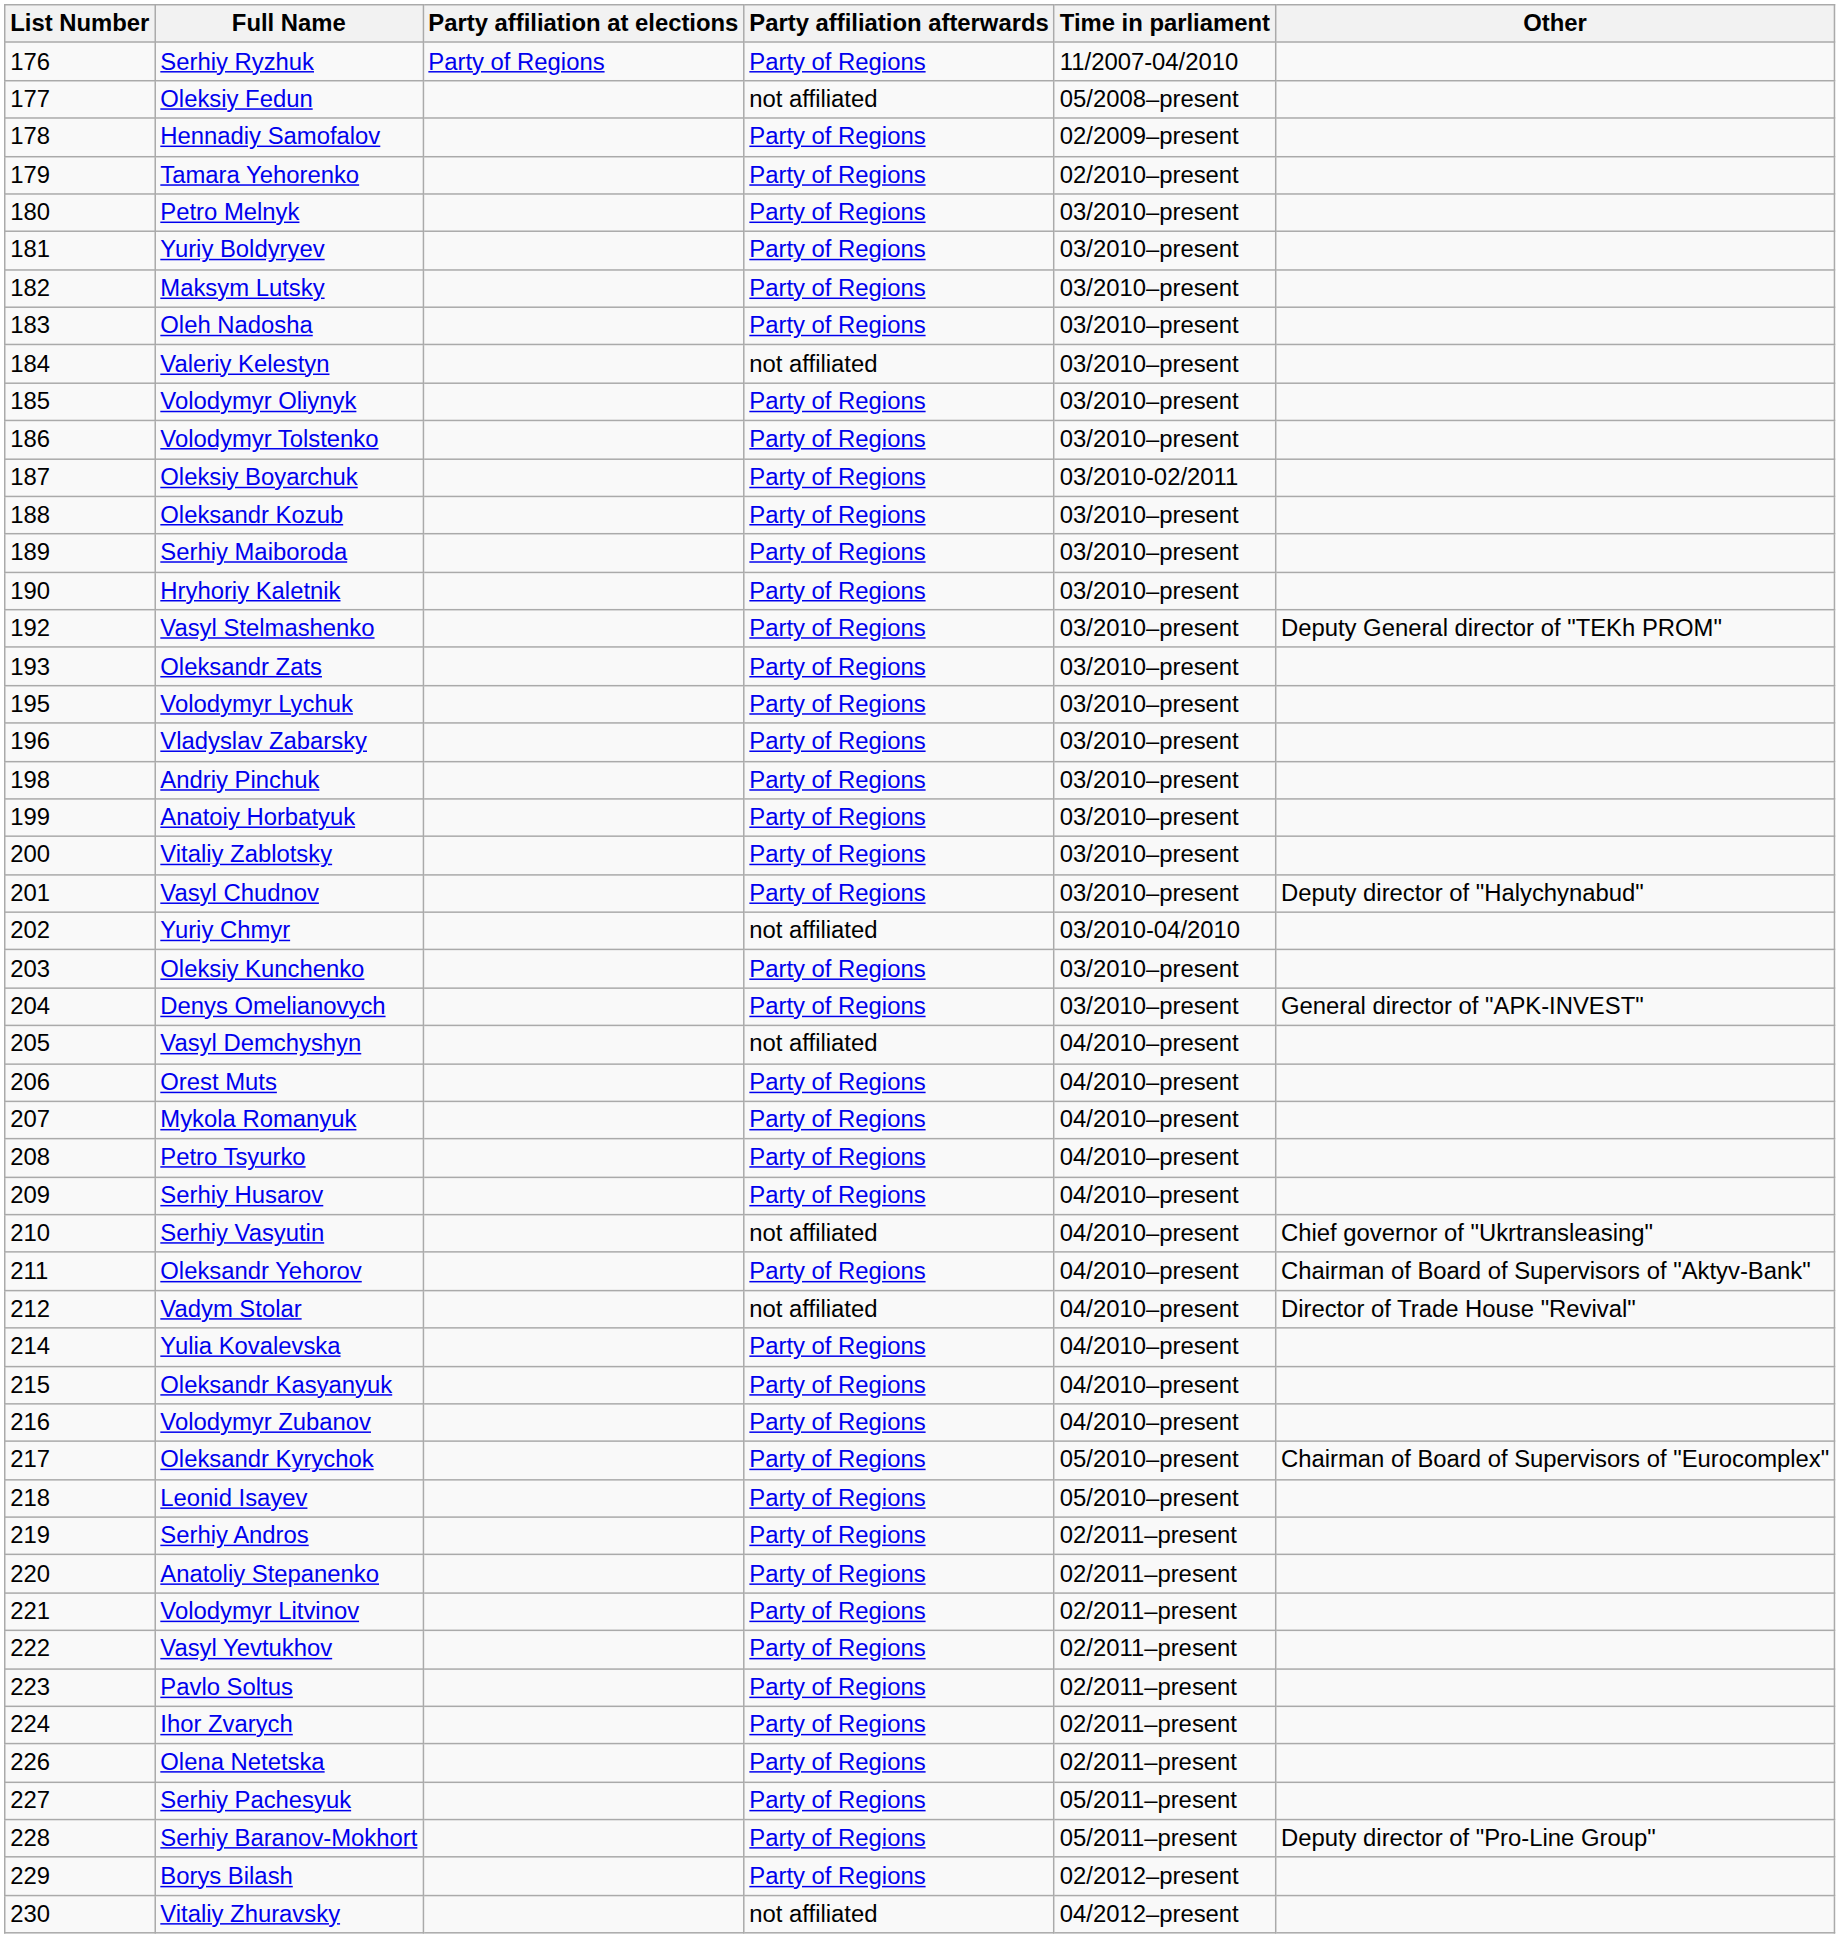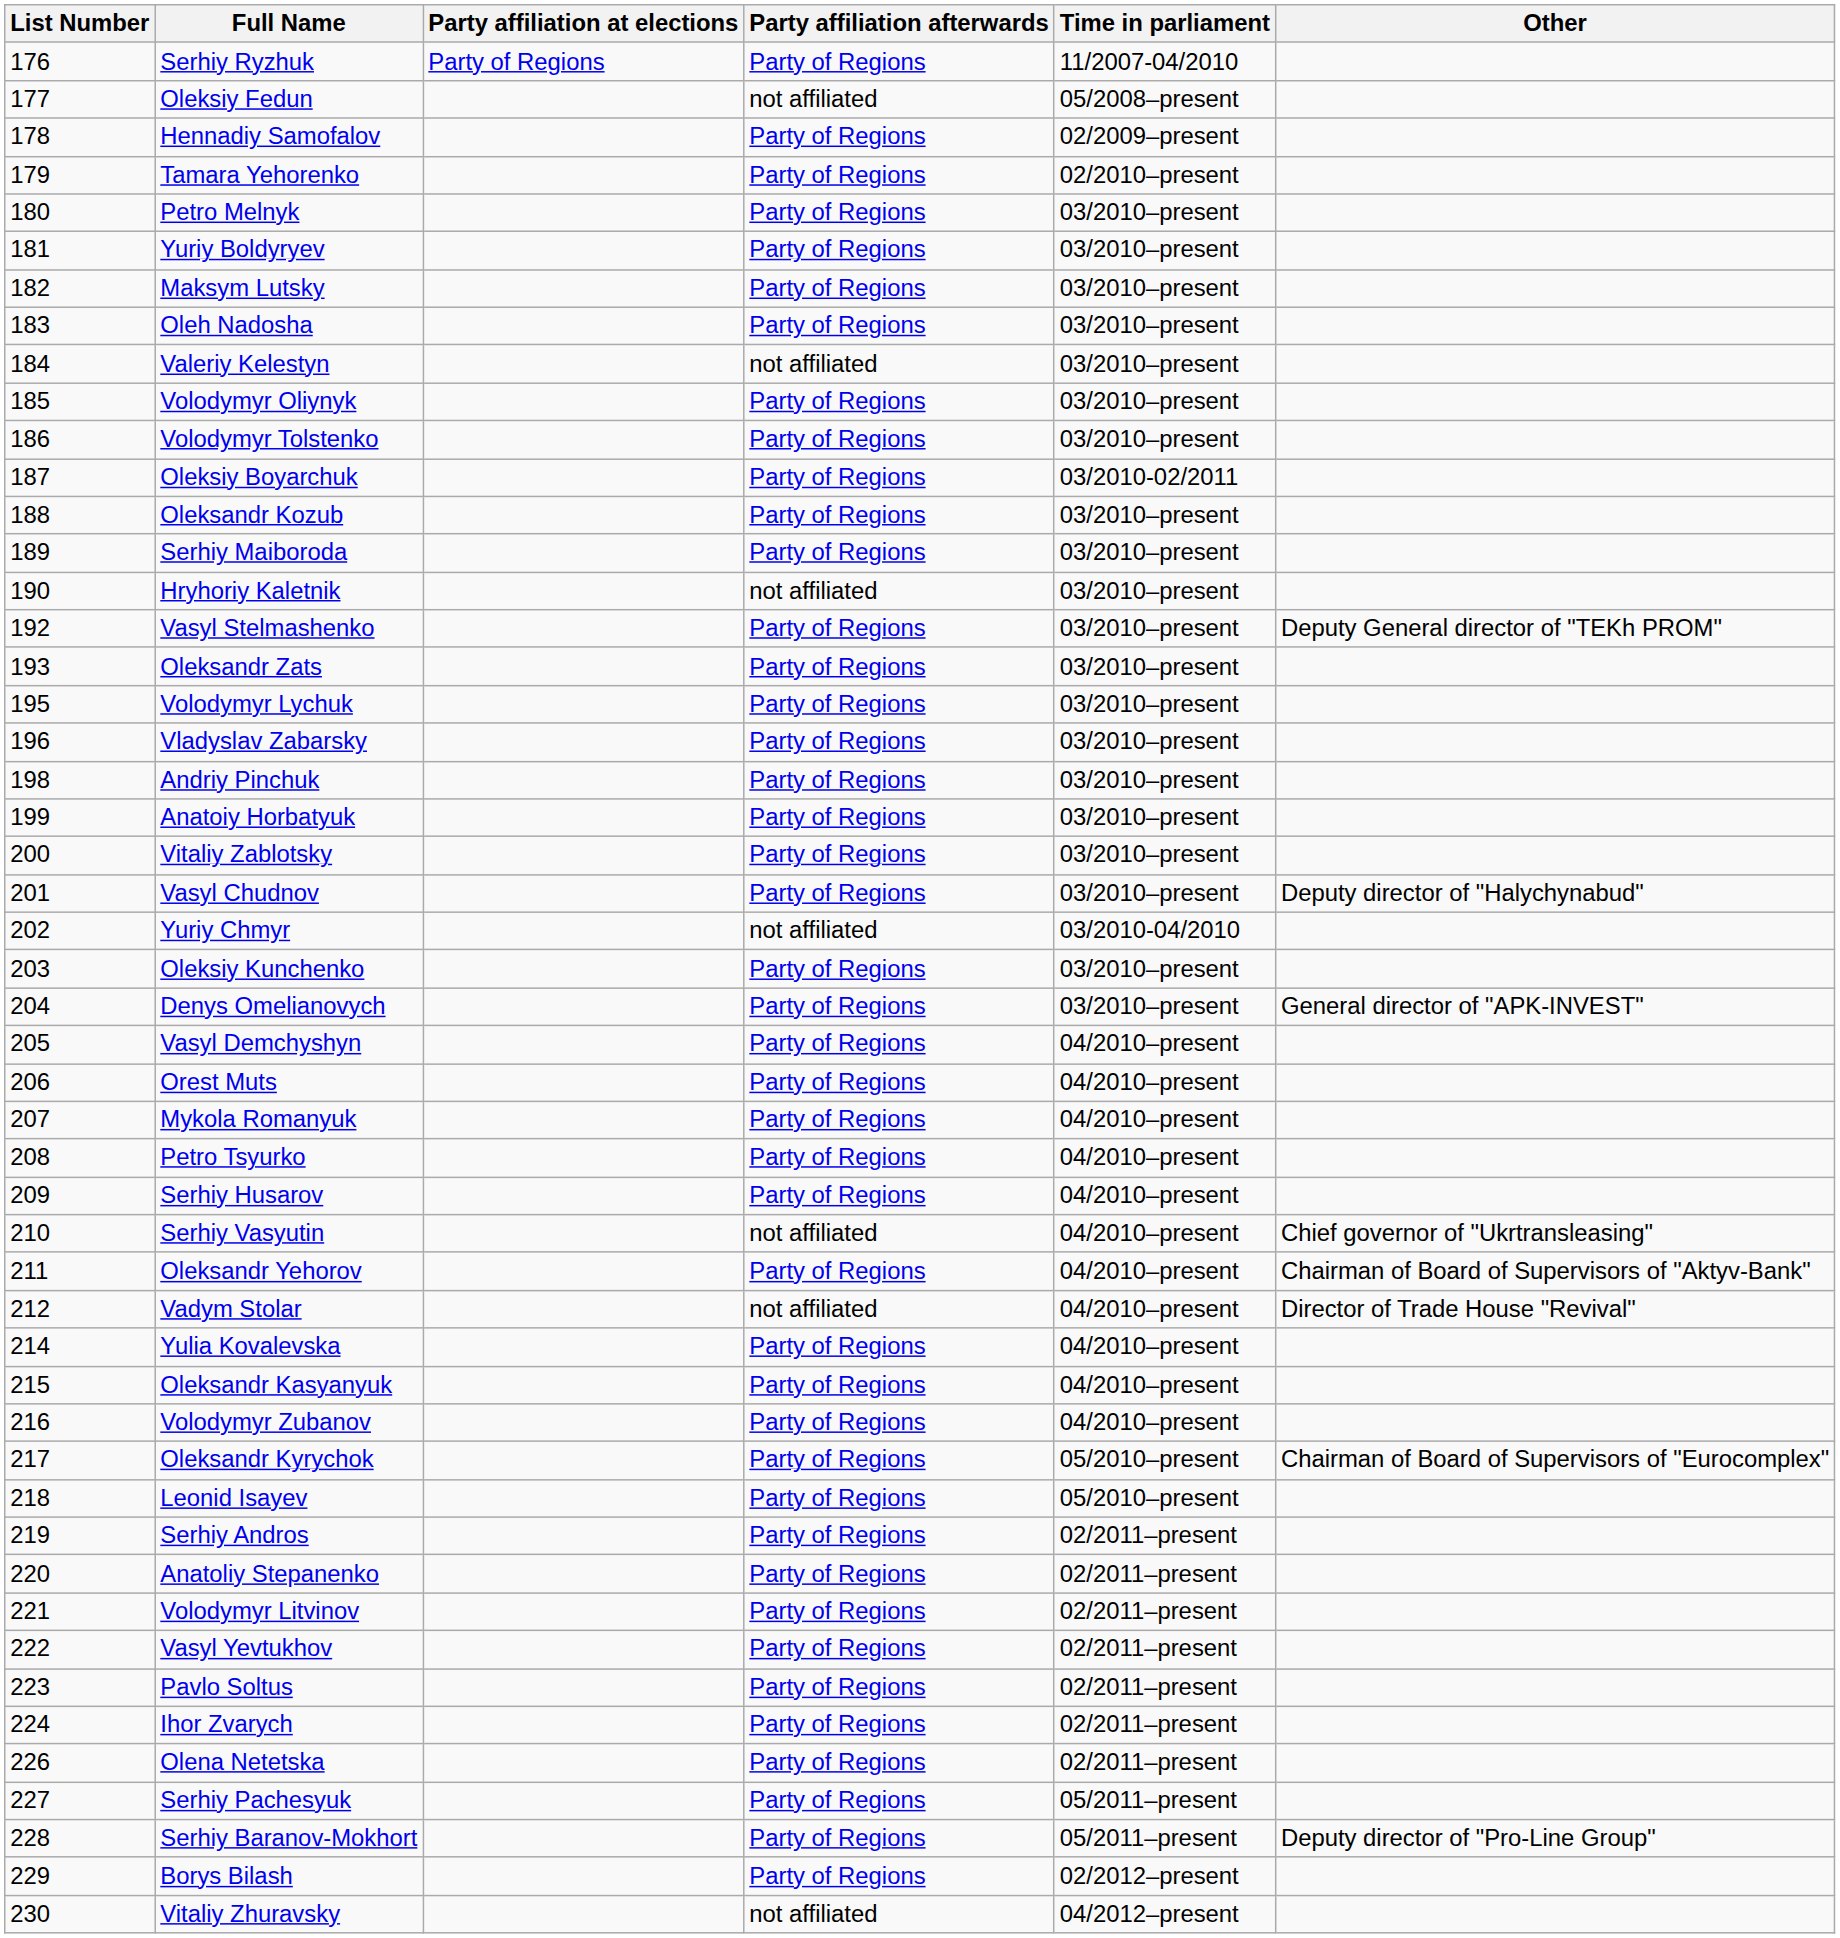Hryhoriy Kaletnik | Party affiliation afterwards: Party of Regions -> not affiliated
Vasyl Demchyshyn | Party affiliation afterwards: not affiliated -> Party of Regions
